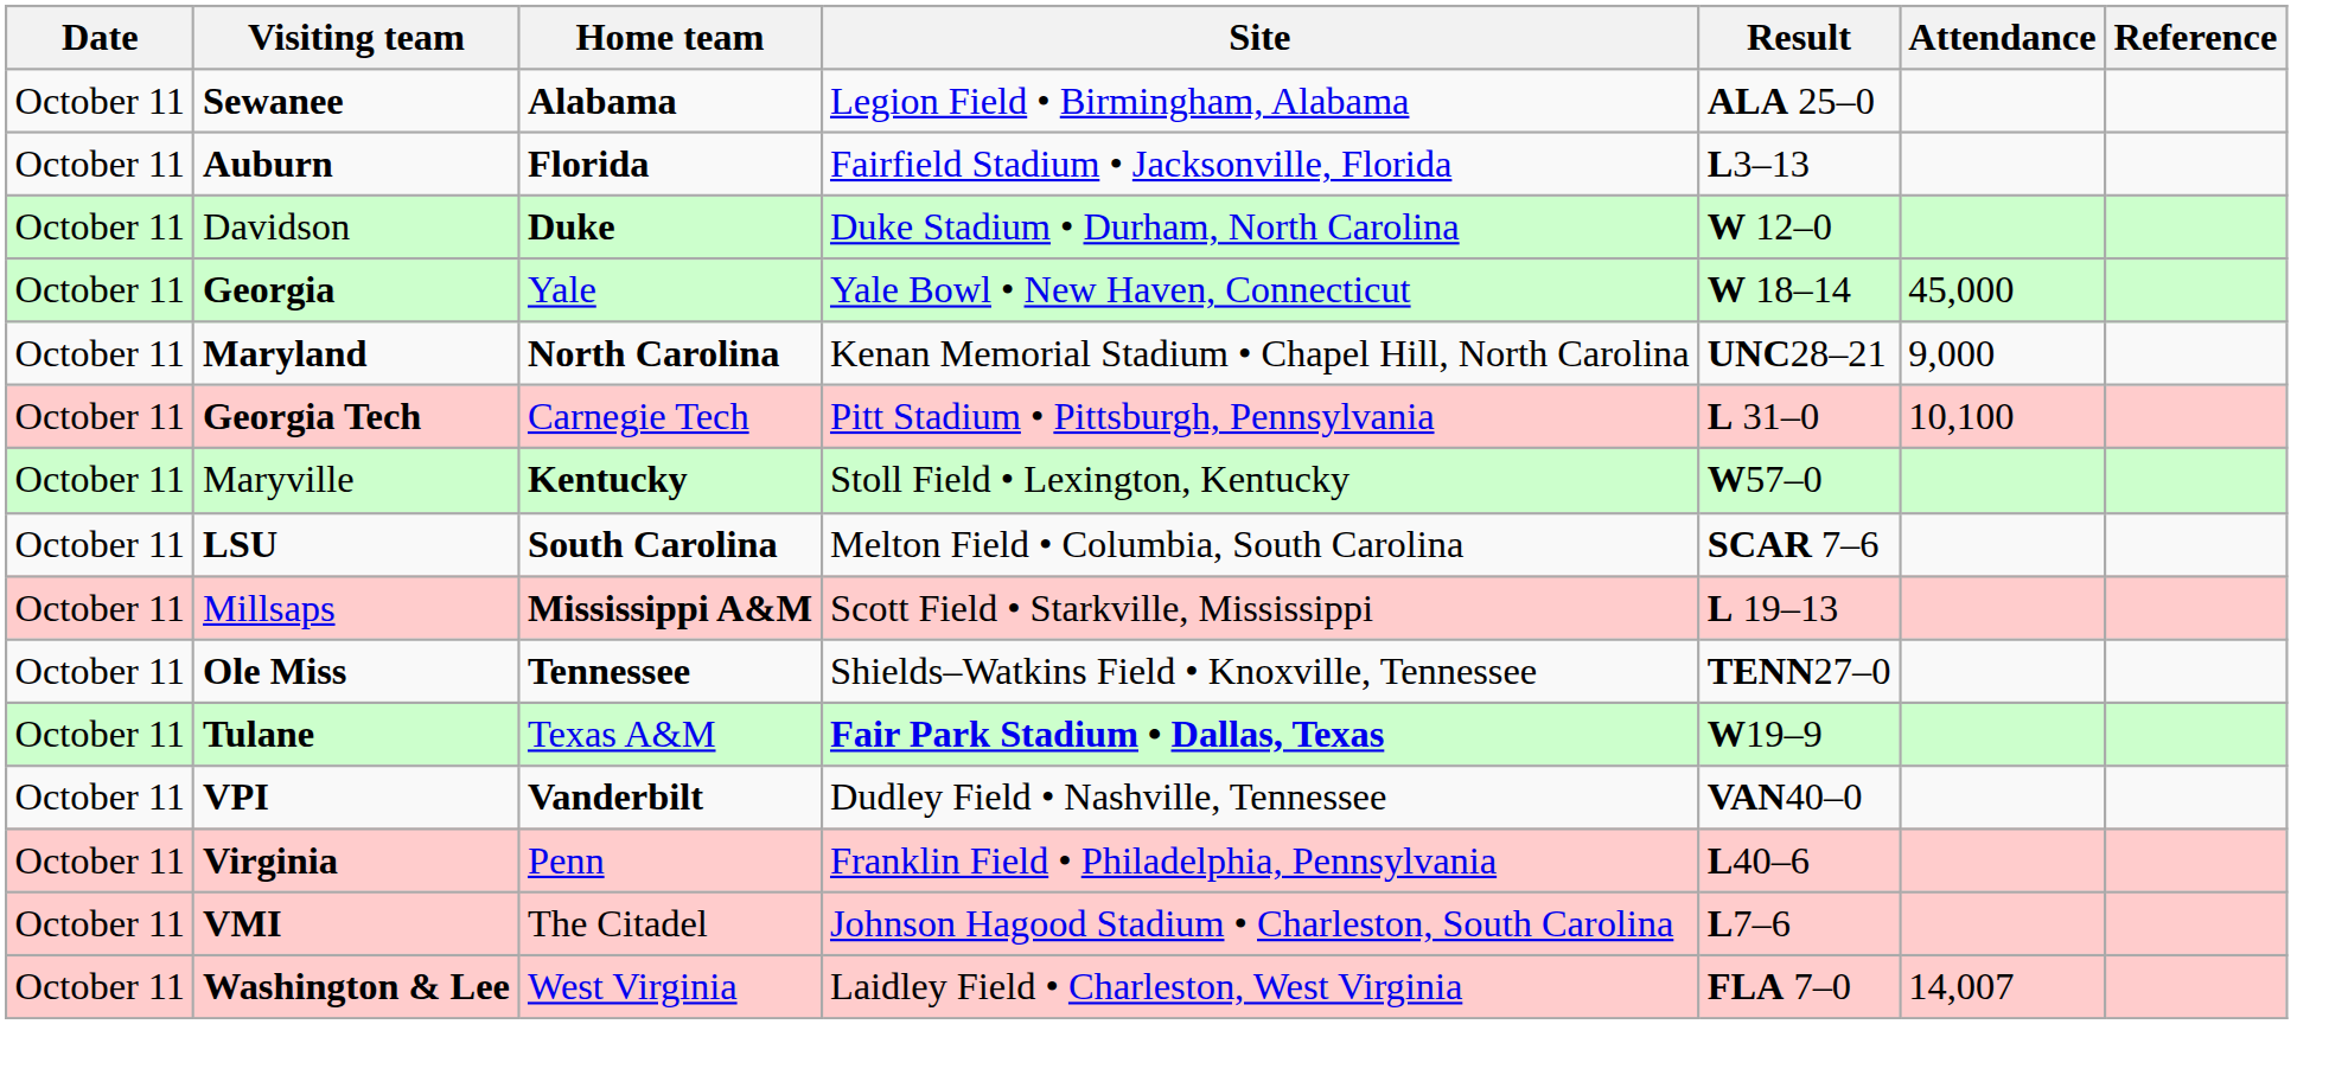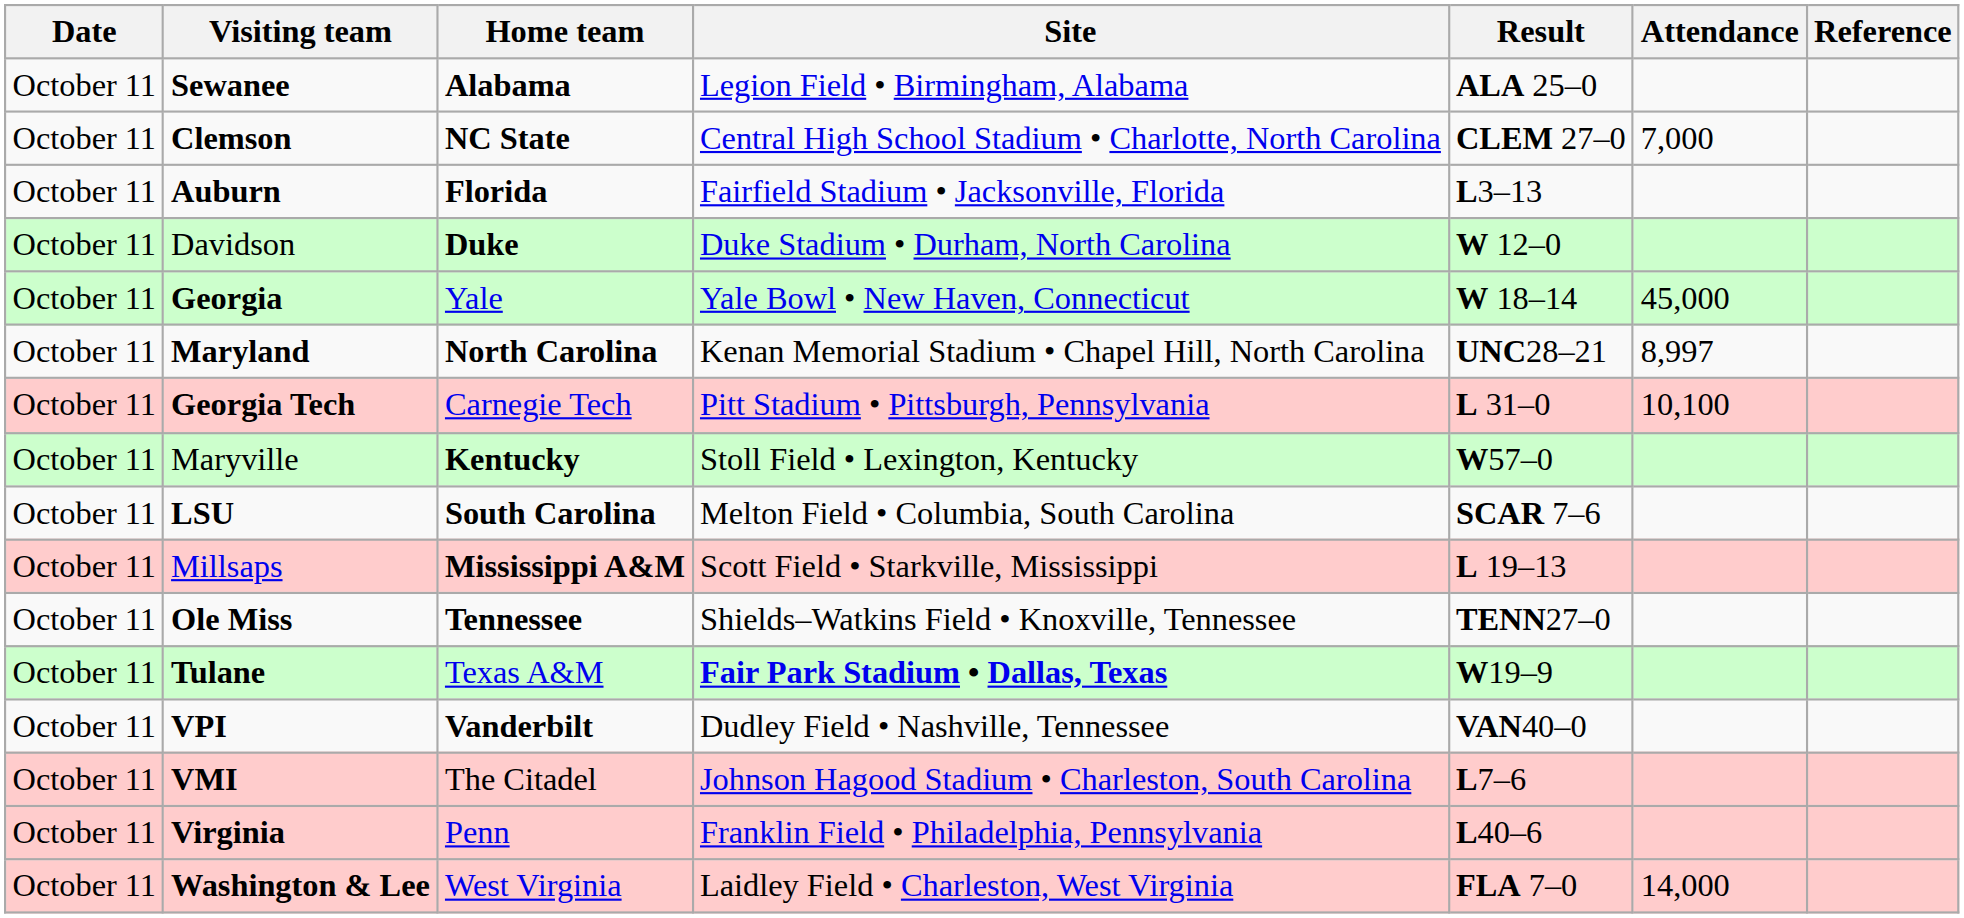+ row: October 11 | Clemson | NC State | Central High School Stadium • Charlotte, North Carolina | CLEM 27–0 | 7,000
Maryland | Attendance: 9,000 -> 8,997
rows swapped: Virginia <-> VMI
Washington & Lee | Attendance: 14,007 -> 14,000
